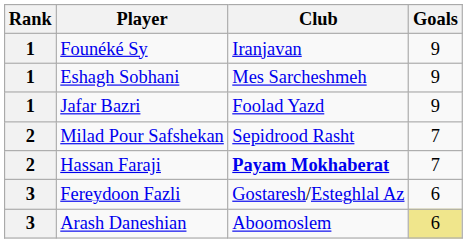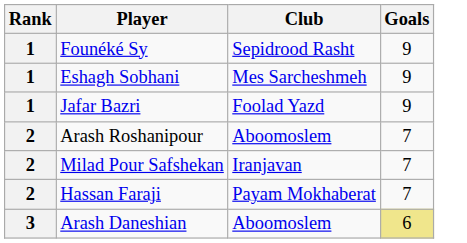Founéké Sy | Club: Iranjavan -> Sepidrood Rasht
+ row: 2 | Arash Roshanipour | Aboomoslem | 7
Milad Pour Safshekan | Club: Sepidrood Rasht -> Iranjavan
Hassan Faraji | Club: bold -> normal
- row: 3 | Fereydoon Fazli | Gostaresh/Esteghlal Az | 6
